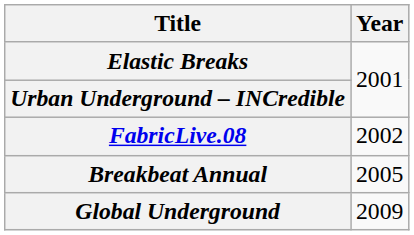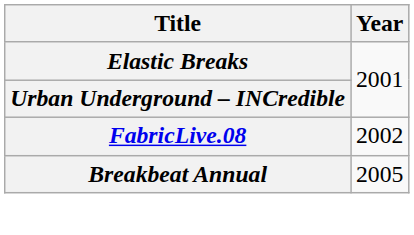- row: Global Underground | 2009
